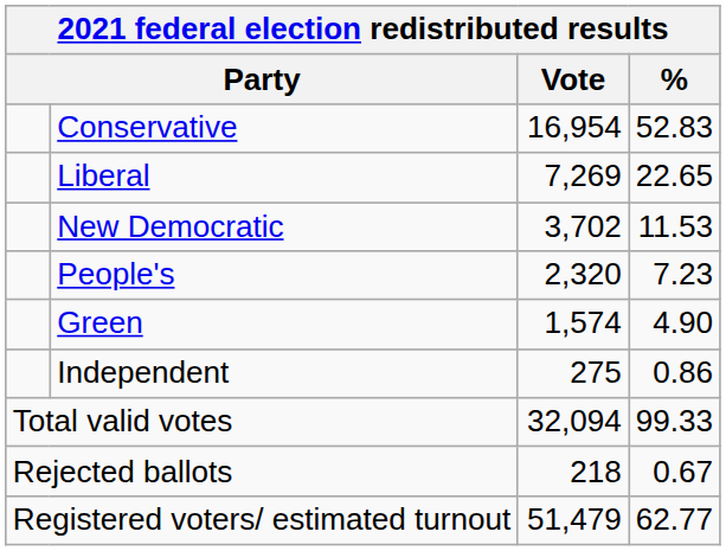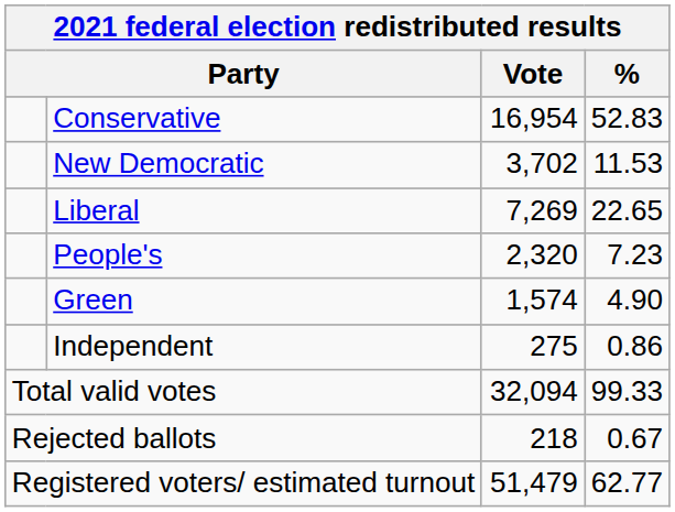rows swapped: Liberal <-> New Democratic
